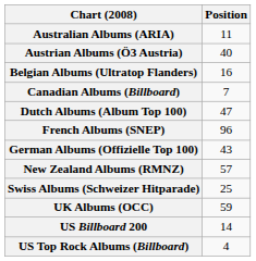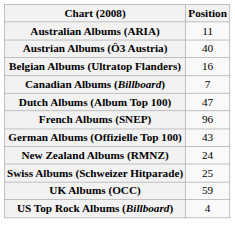New Zealand Albums (RMNZ) | Position: 57 -> 24
- row: US Billboard 200 | 14
